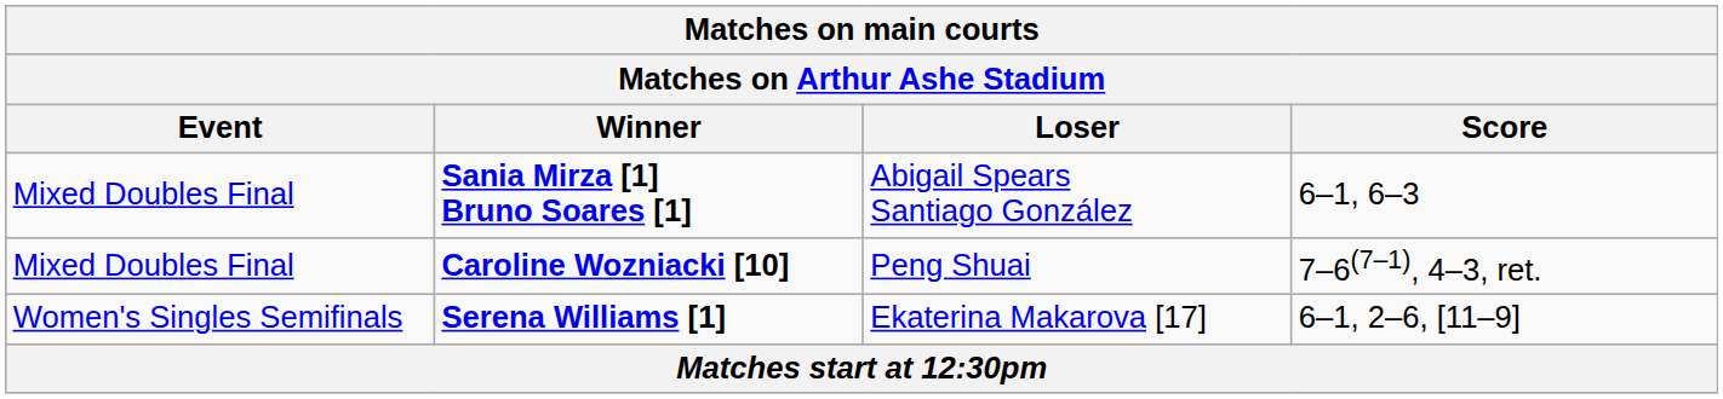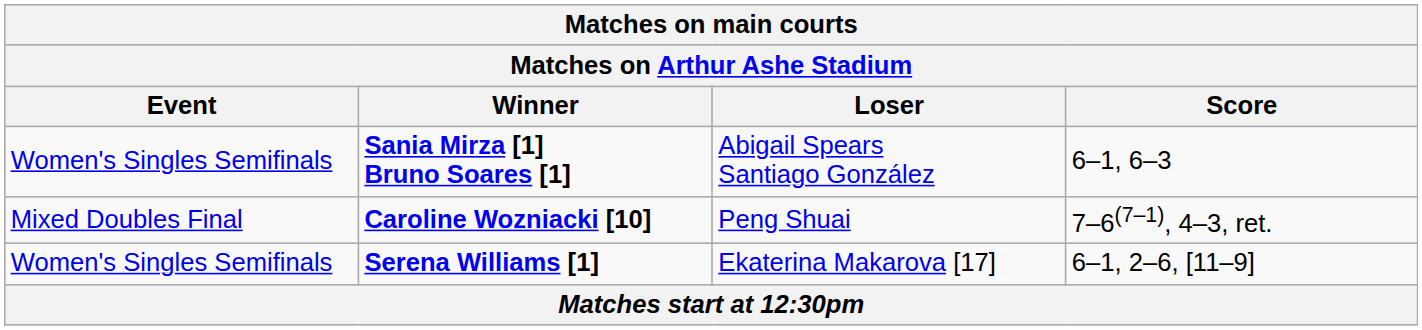Sania Mirza [1] Bruno Soares [1] | Event: Mixed Doubles Final -> Women's Singles Semifinals
